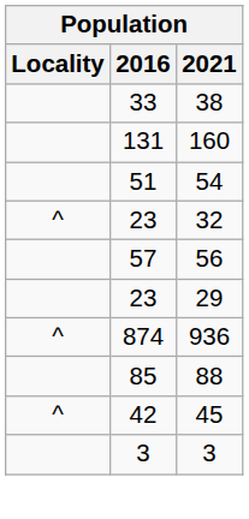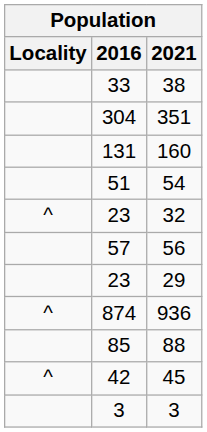+ row: 304 | 351
